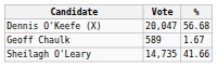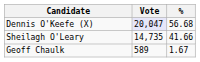Dennis O'Keefe (X) | Vote: no background -> lavender background
rows swapped: Sheilagh O'Leary <-> Geoff Chaulk
